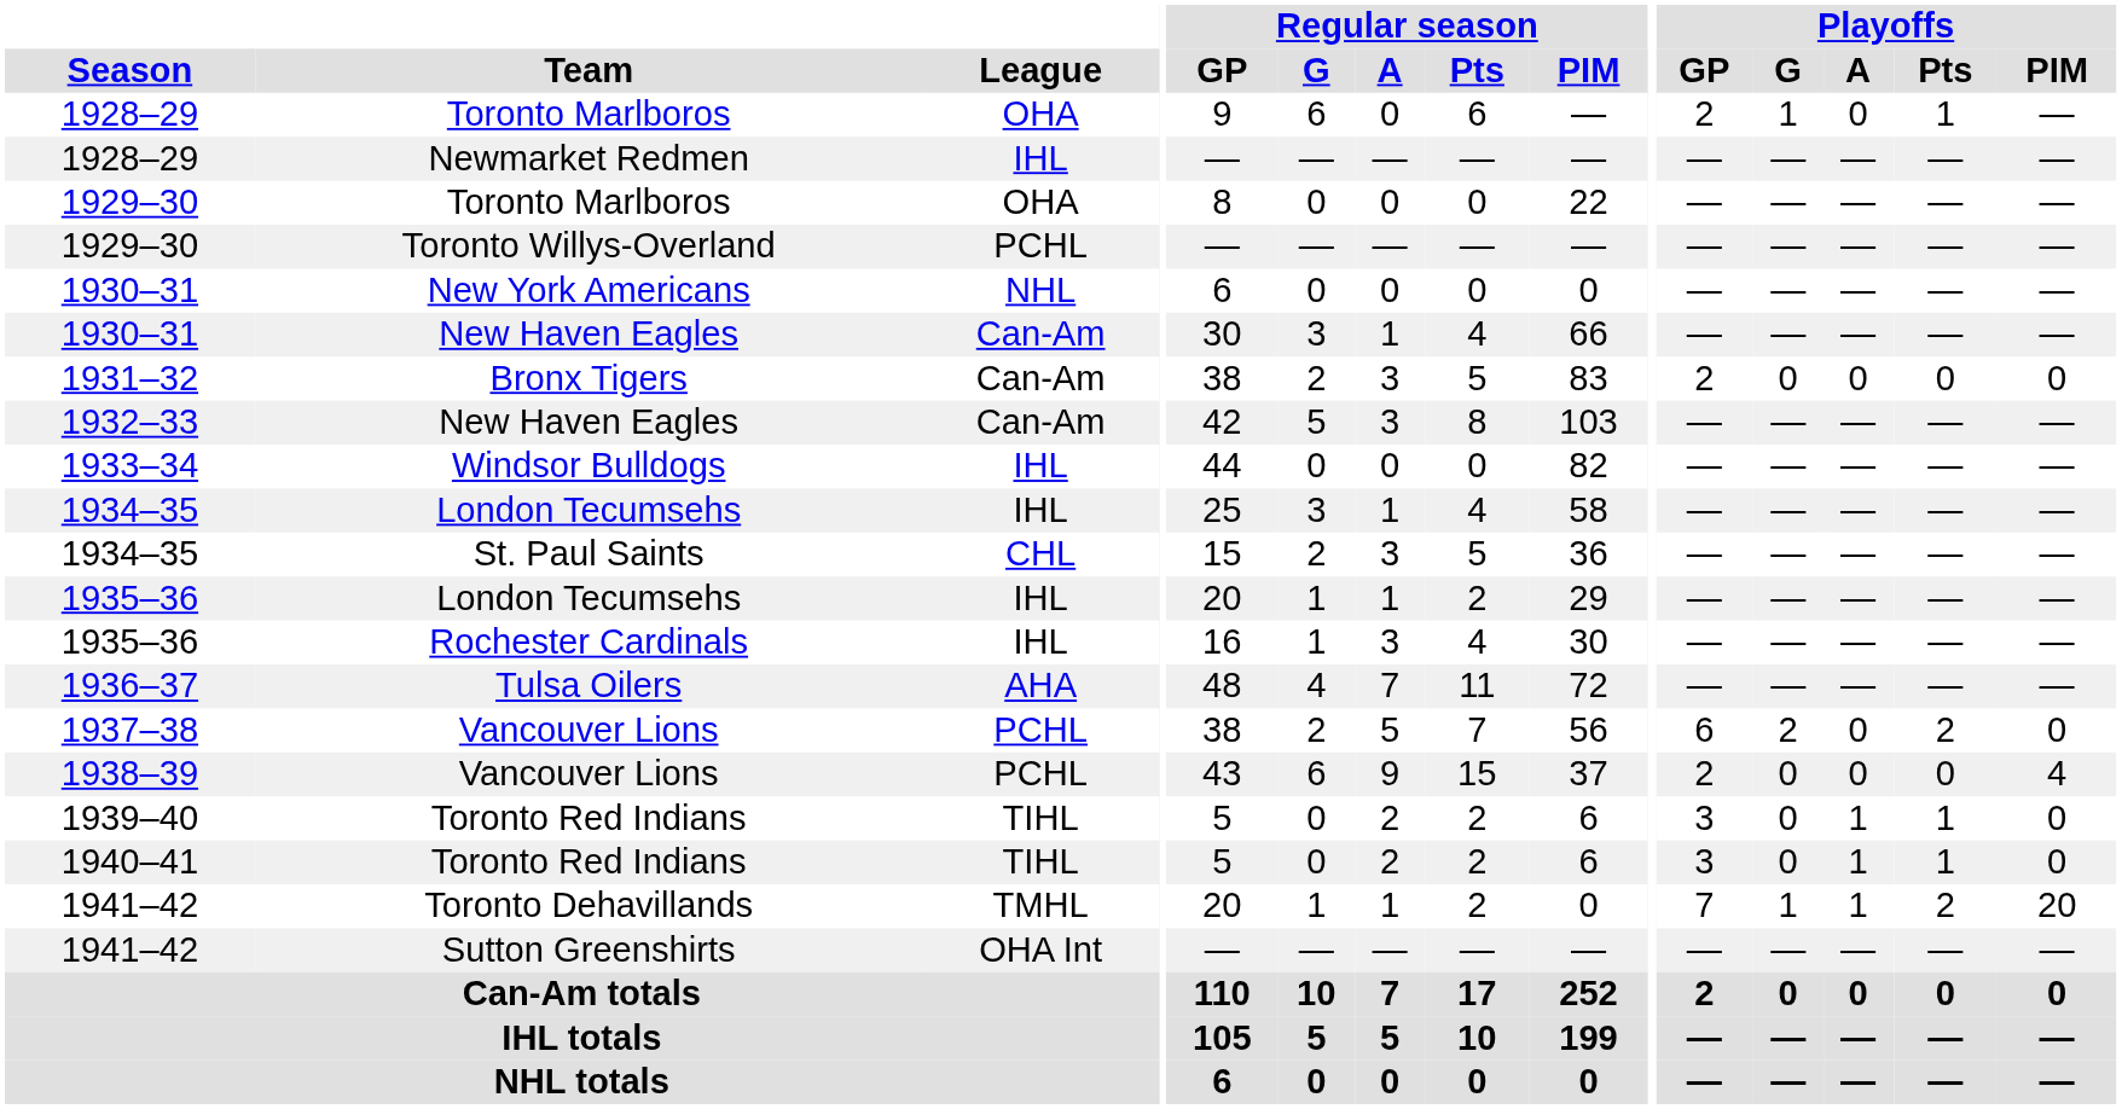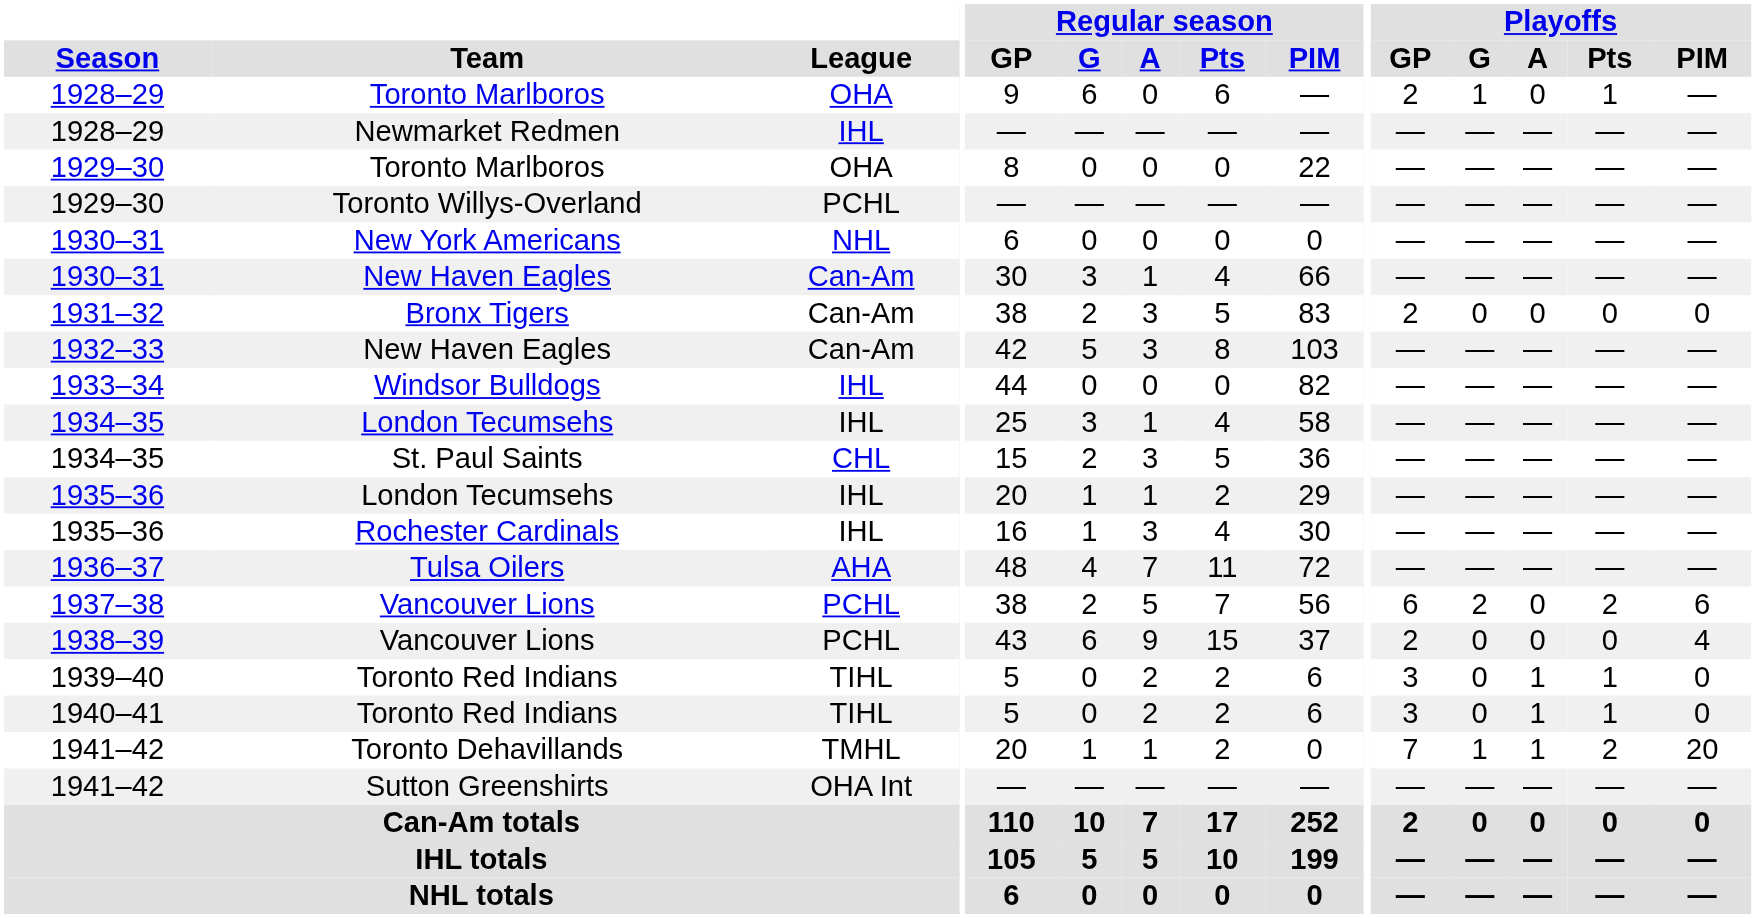1937–38 / Vancouver Lions | Playoffs / PIM: 0 -> 6
